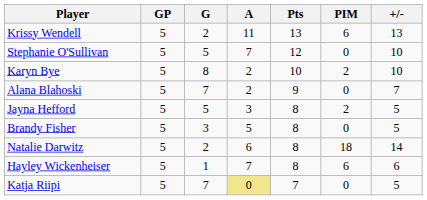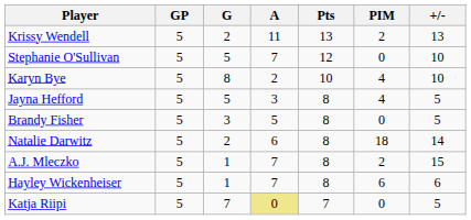Krissy Wendell | PIM: 6 -> 2
Karyn Bye | PIM: 2 -> 4
- row: Alana Blahoski | 5 | 7 | 2 | 9 | 0 | 7
Jayna Hefford | PIM: 2 -> 4
+ row: A.J. Mleczko | 5 | 1 | 7 | 8 | 2 | 15
